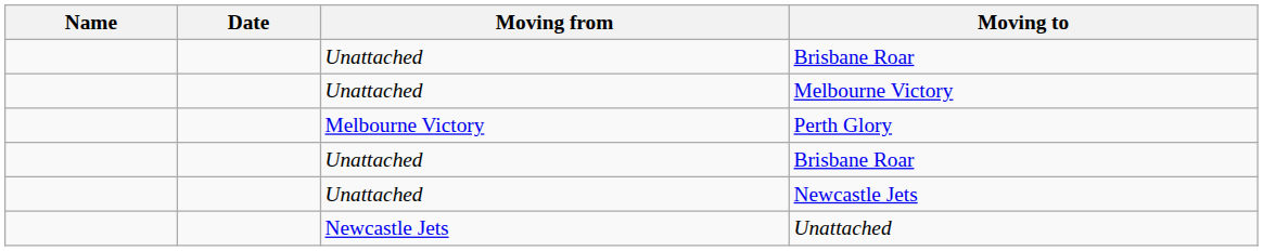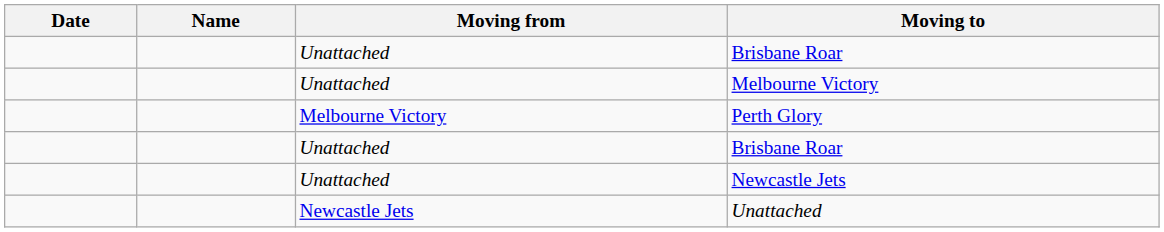columns swapped: Date <-> Name
